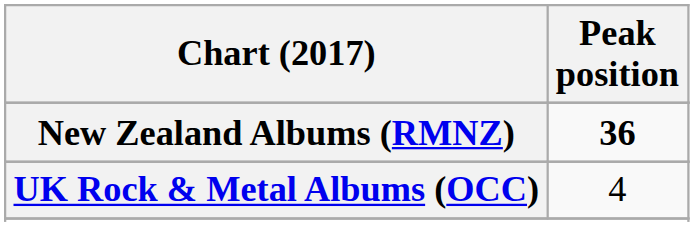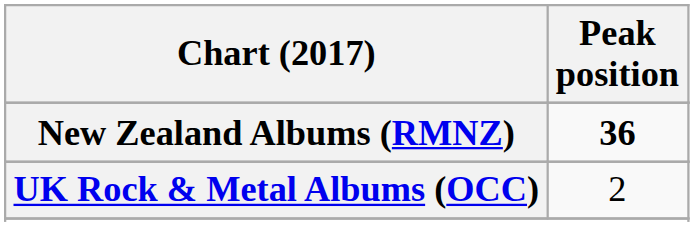UK Rock & Metal Albums (OCC) | Peak position: 4 -> 2
